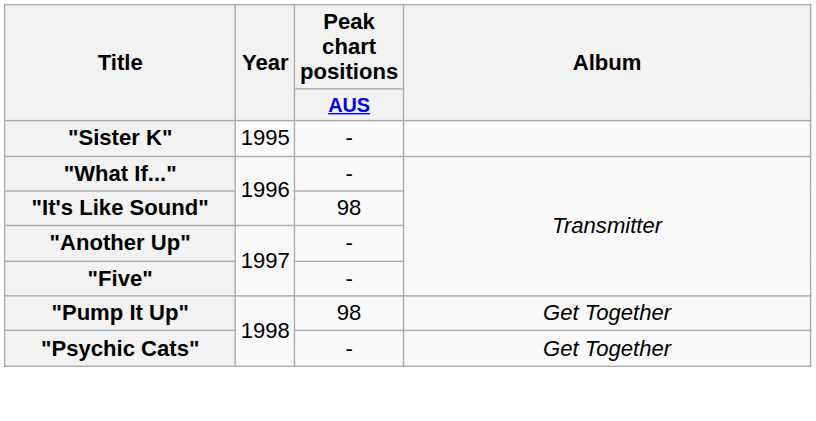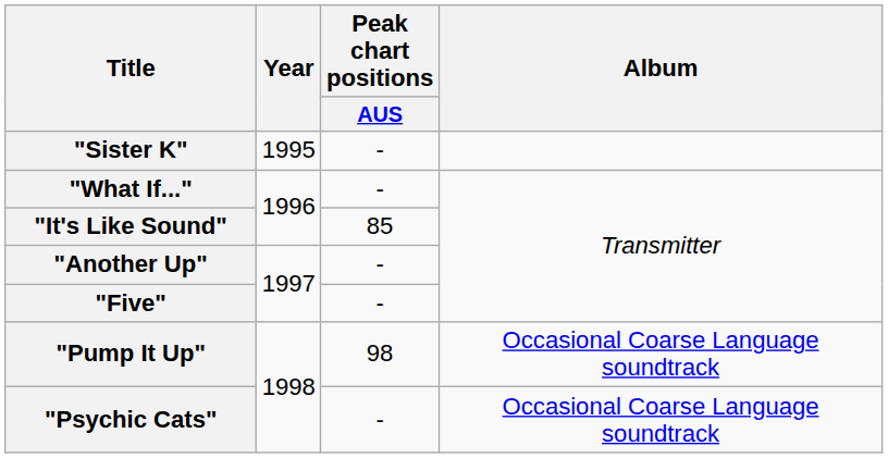"It's Like Sound" | Peak chart positions / AUS: 98 -> 85
"Pump It Up" | Album: Get Together -> Occasional Coarse Language soundtrack
"Psychic Cats" | Album: Get Together -> Occasional Coarse Language soundtrack
